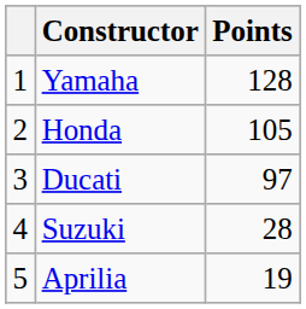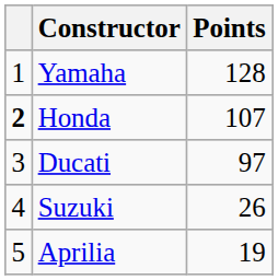Honda | column 1: normal -> bold
Honda | Points: 105 -> 107
Suzuki | Points: 28 -> 26
